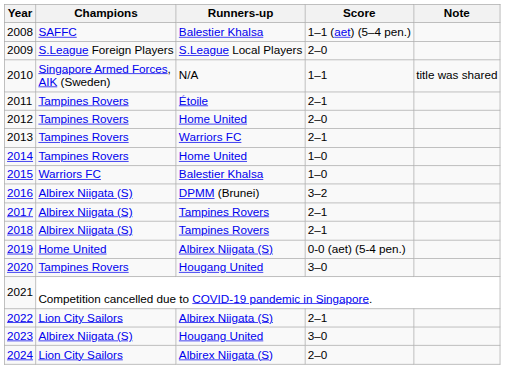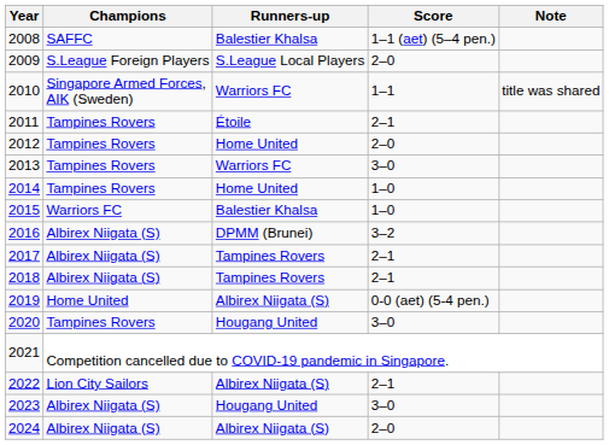2010 | Runners-up: N/A -> Warriors FC
2013 | Score: 2–1 -> 3–0
2024 | Champions: Lion City Sailors -> Albirex Niigata (S)
